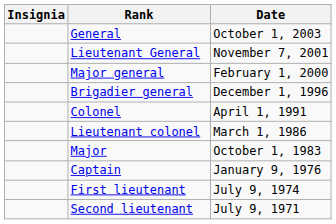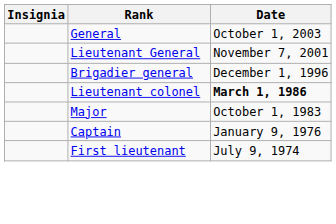- row: Major general | February 1, 2000
- row: Colonel | April 1, 1991
Lieutenant colonel | Date: normal -> bold
- row: Second lieutenant | July 9, 1971
